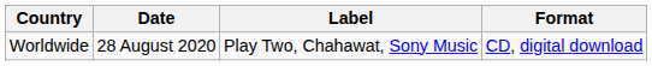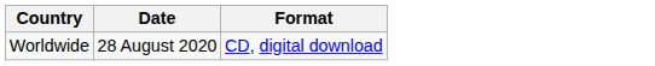- column: Label | Play Two, Chahawat, Sony Music
